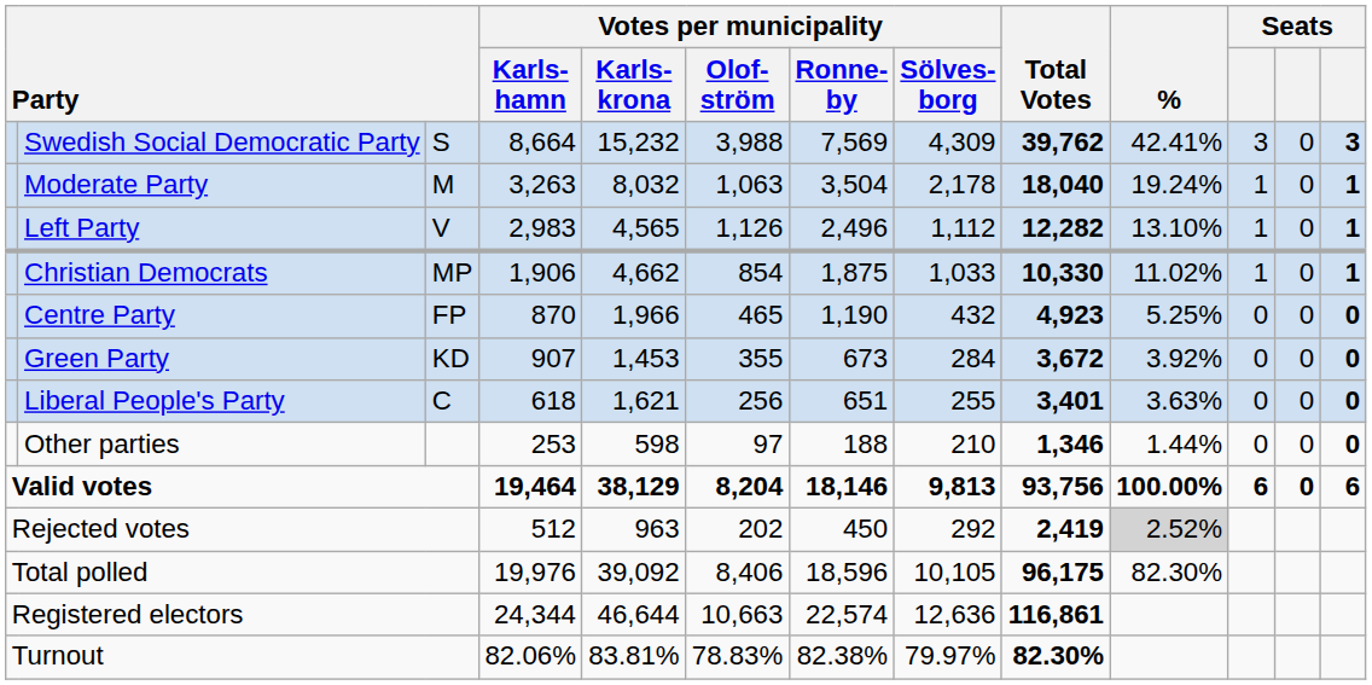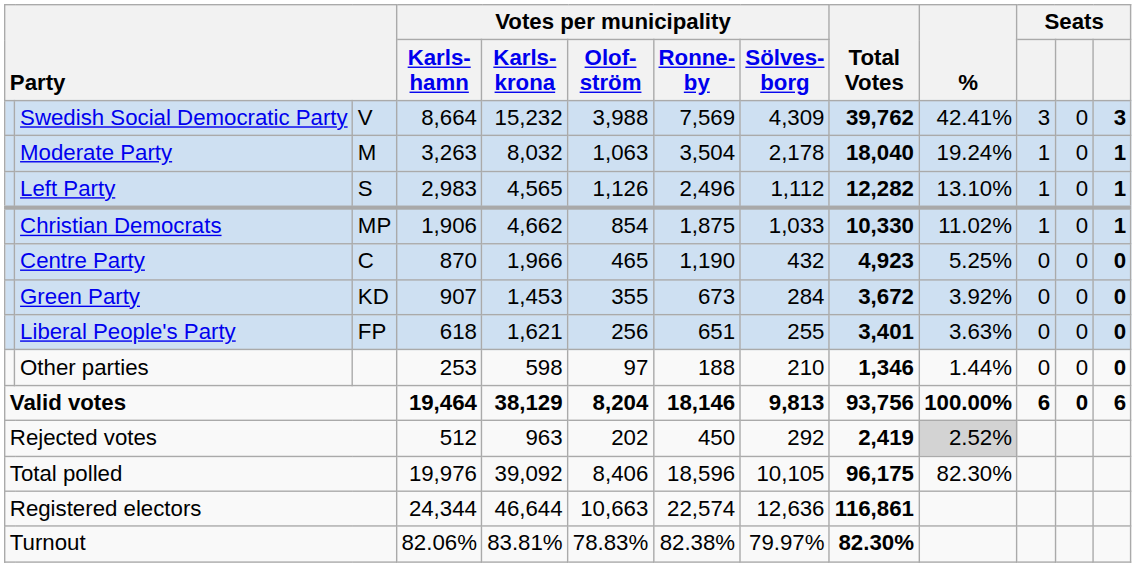Swedish Social Democratic Party | column 3: S -> V
Left Party | column 3: V -> S
Centre Party | column 3: FP -> C
Liberal People's Party | column 3: C -> FP
